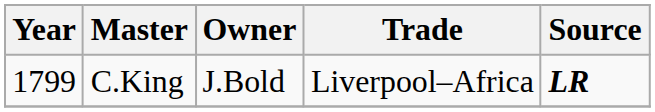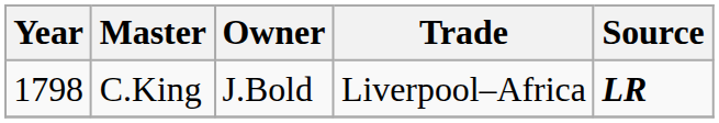C.King | Year: 1799 -> 1798
